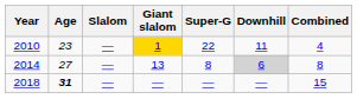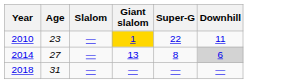- column: Combined | 4 | 8 | 15
2018 | Age: bold -> normal
